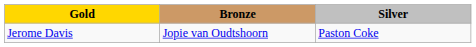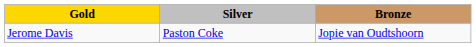columns swapped: Silver <-> Bronze
